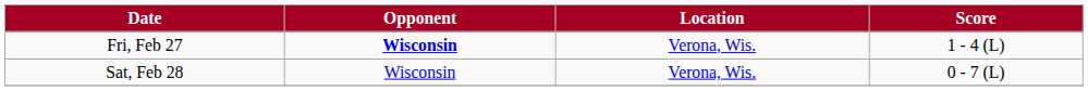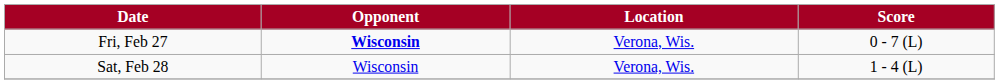Fri, Feb 27 | Score: 1 - 4 (L) -> 0 - 7 (L)
Sat, Feb 28 | Score: 0 - 7 (L) -> 1 - 4 (L)
